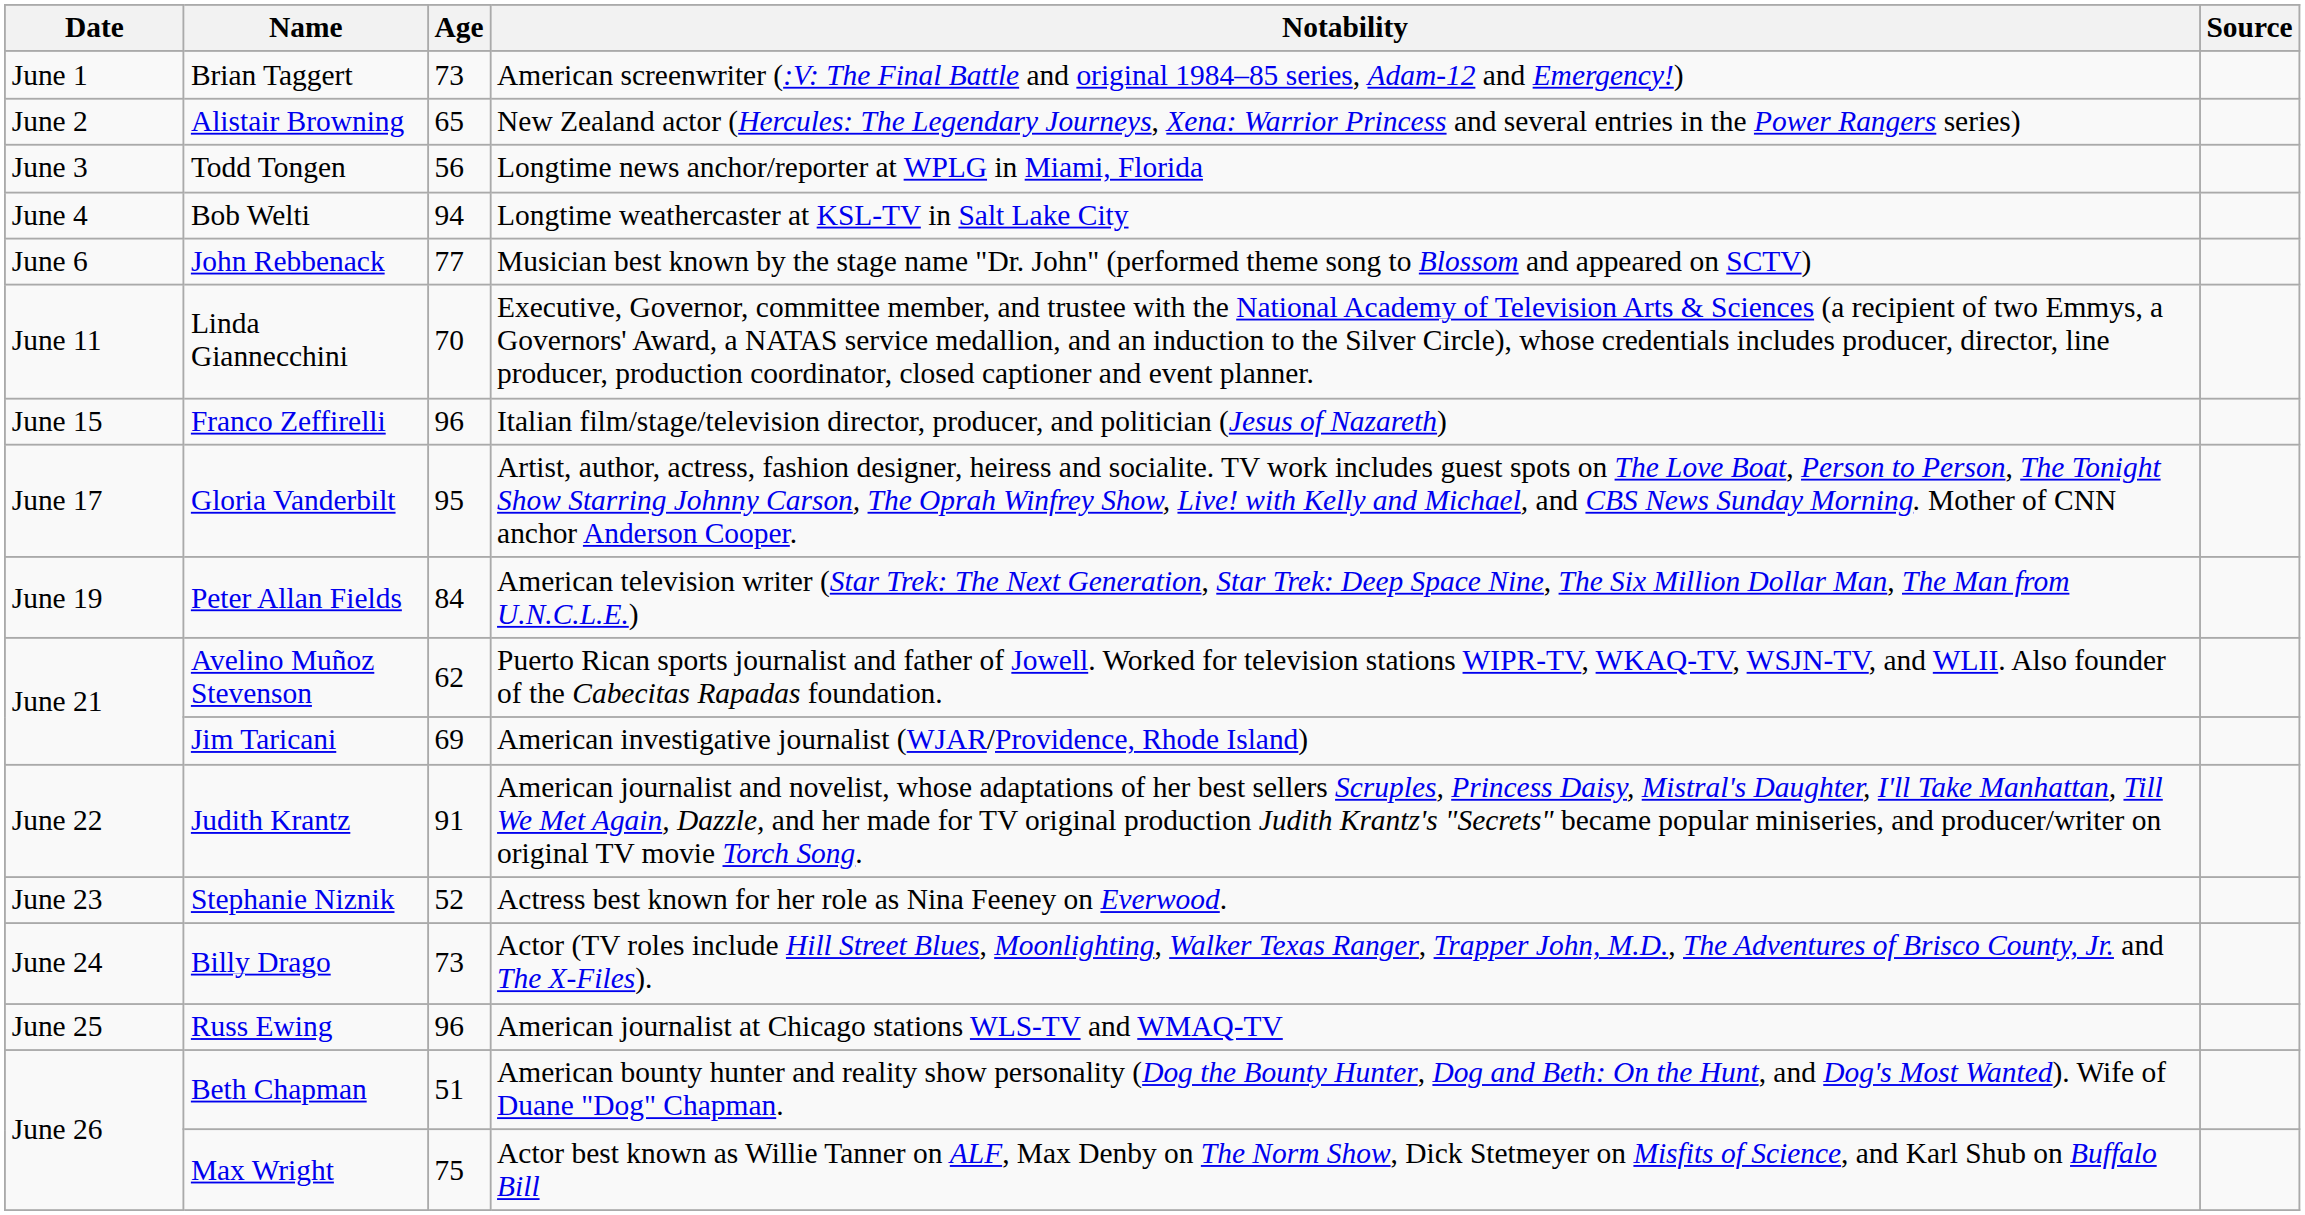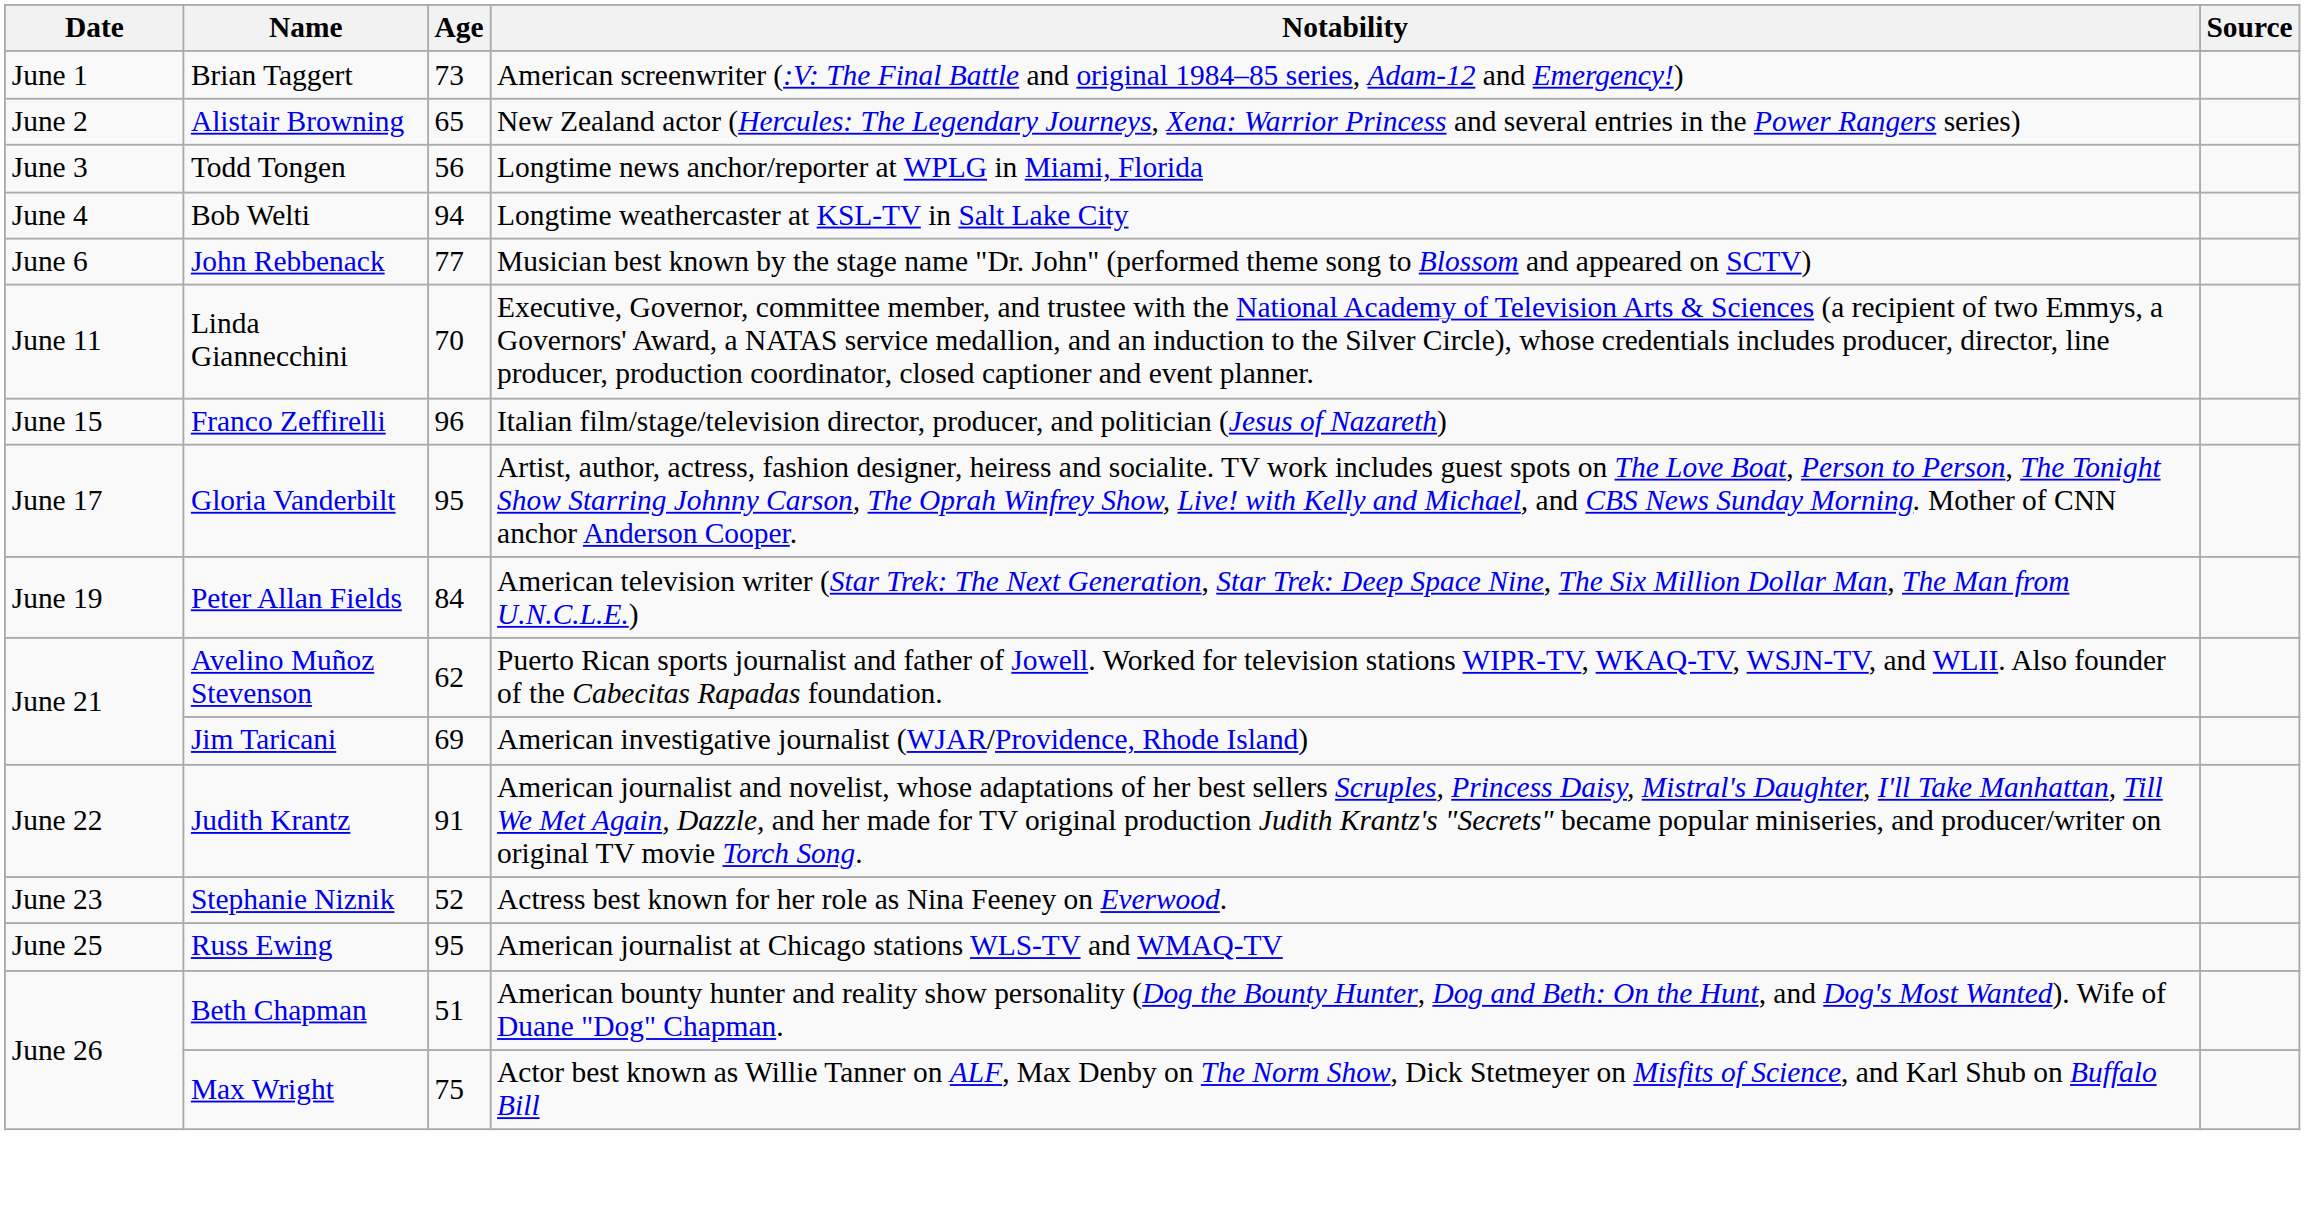- row: June 24 | Billy Drago | 73 | Actor (TV roles include Hill Street Blues, Moonlighting, Walker Texas Ranger, Trapper John, M.D., The Adventures of Brisco County, Jr. and The X-Files).
Russ Ewing | Age: 96 -> 95
